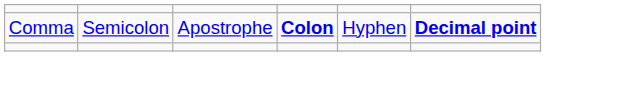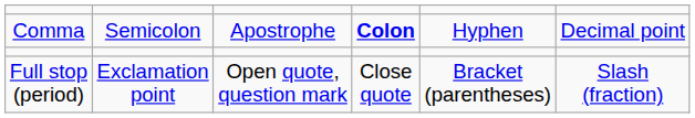Comma | column 6: bold -> normal
+ row: Full stop (period) | Exclamation point | Open quote, question mark | Close quote | Bracket (parentheses) | Slash (fraction)
